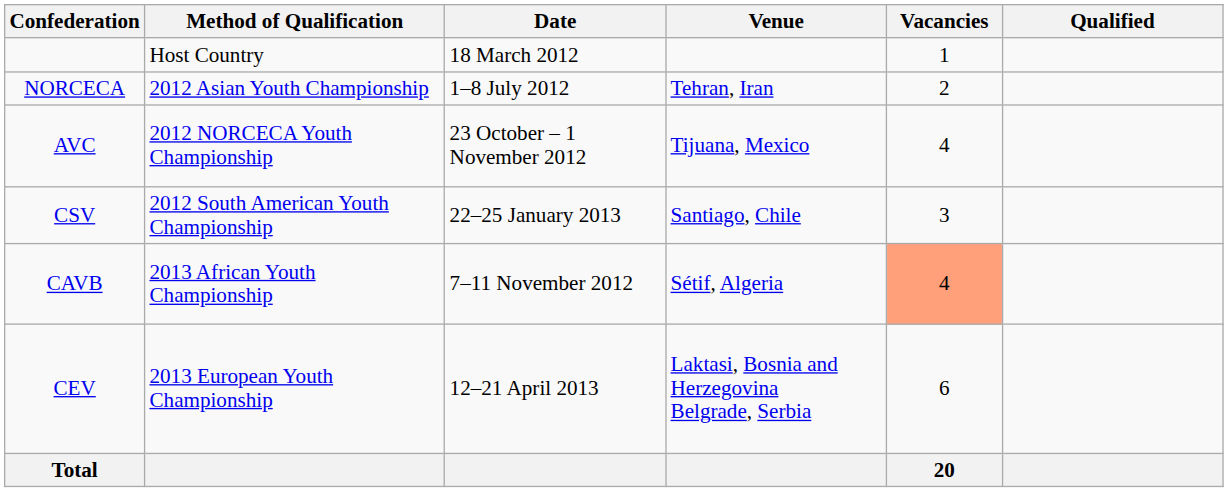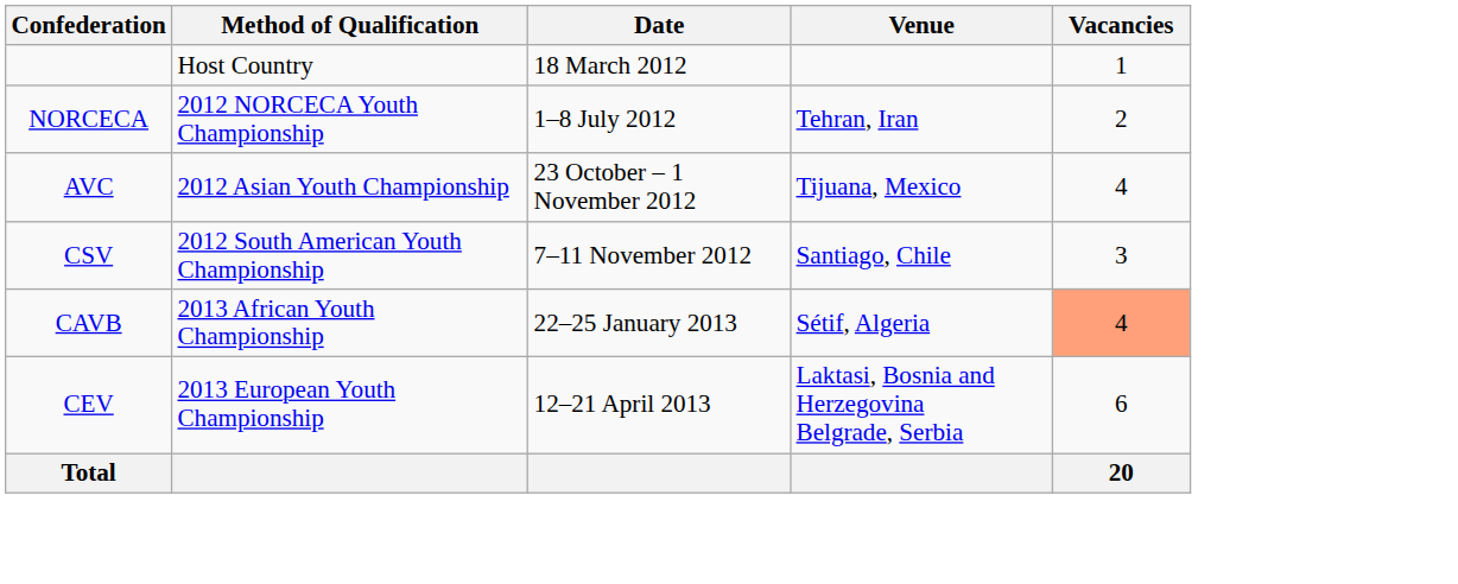- column: Qualified
NORCECA | Method of Qualification: 2012 Asian Youth Championship -> 2012 NORCECA Youth Championship
AVC | Method of Qualification: 2012 NORCECA Youth Championship -> 2012 Asian Youth Championship
CSV | Date: 22–25 January 2013 -> 7–11 November 2012
CAVB | Date: 7–11 November 2012 -> 22–25 January 2013
